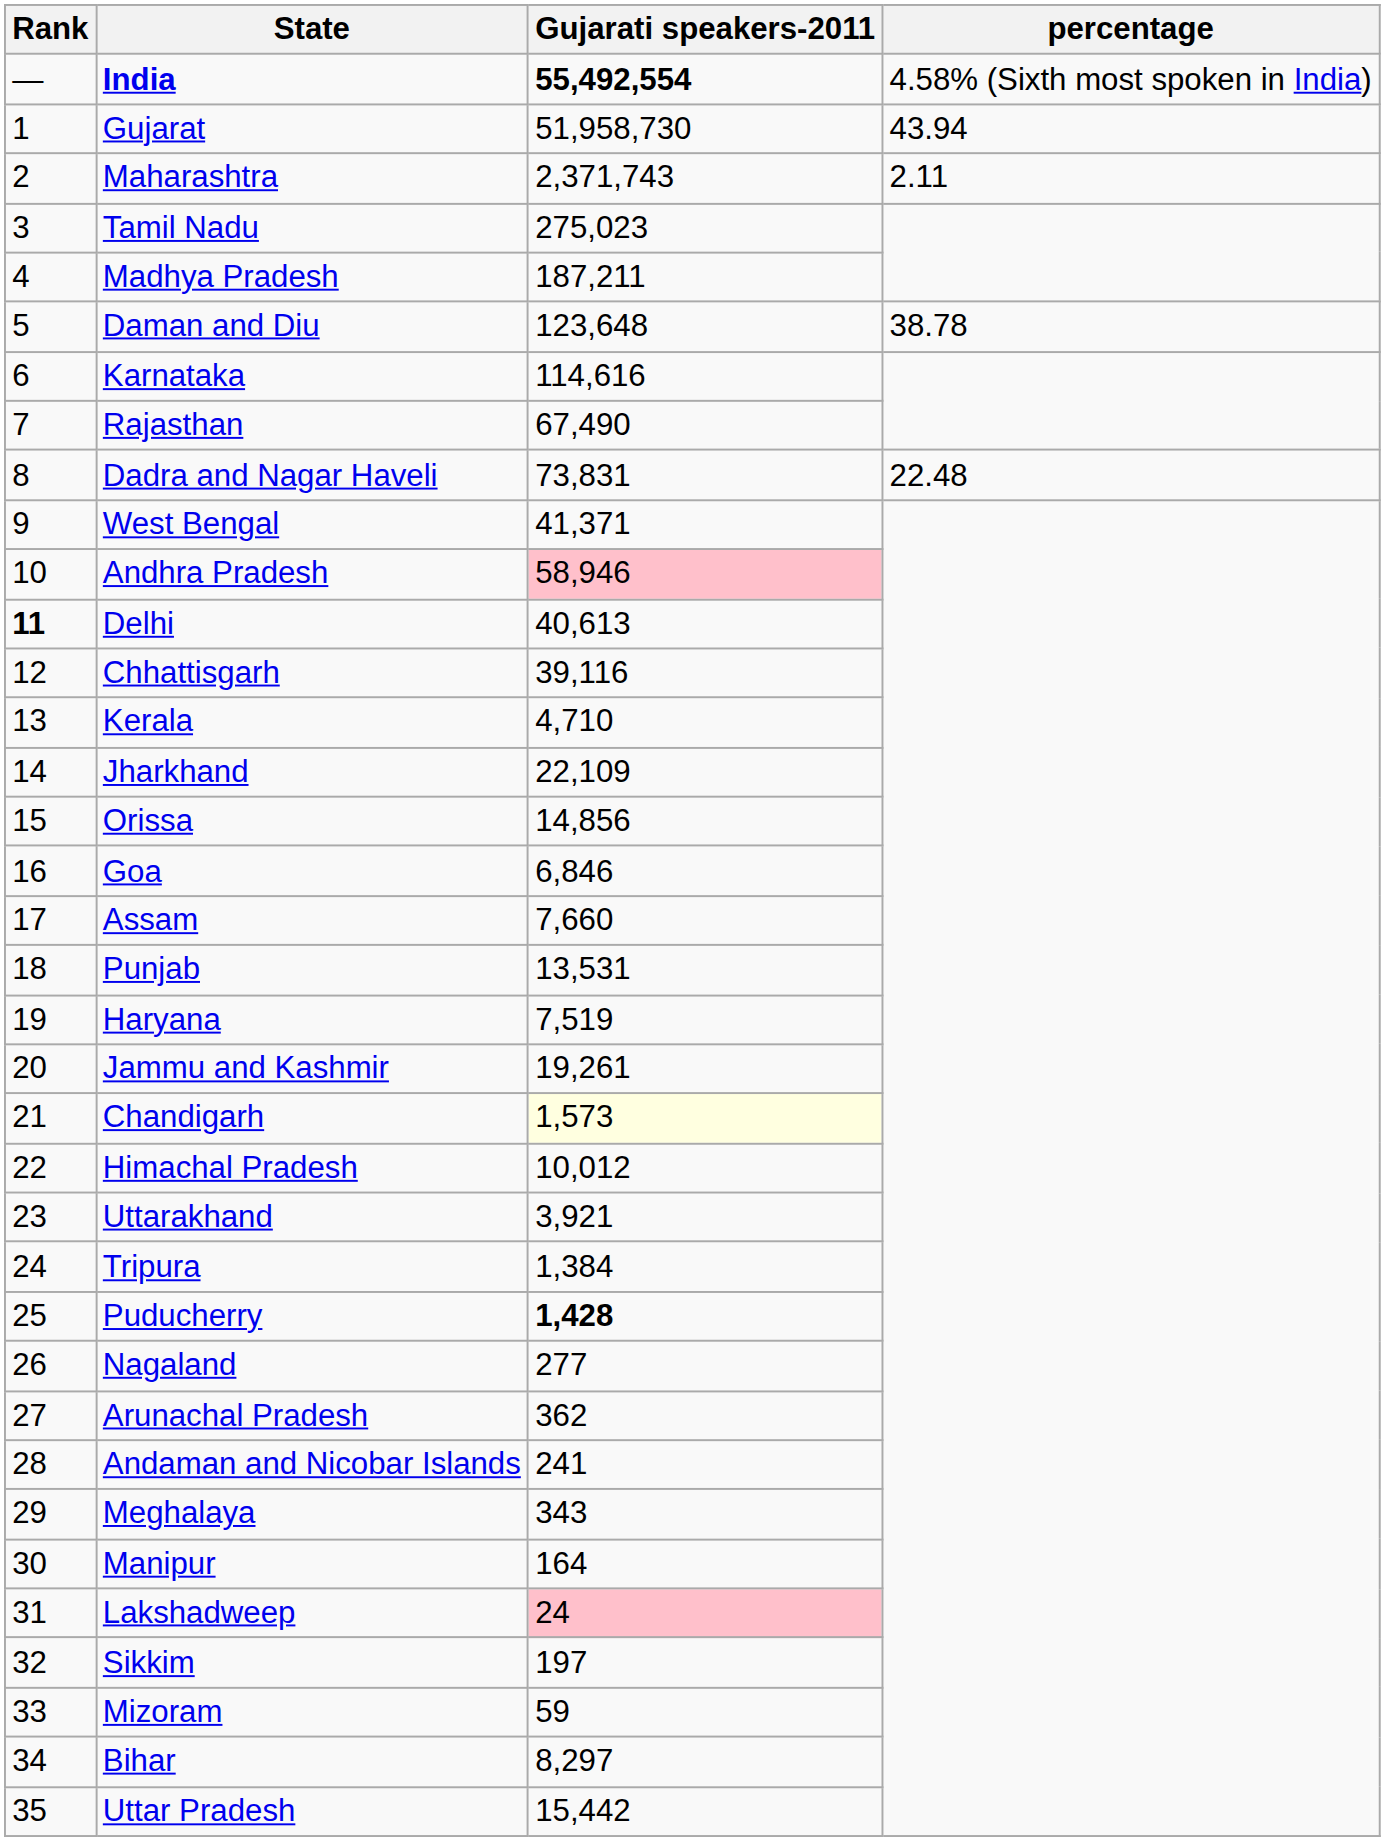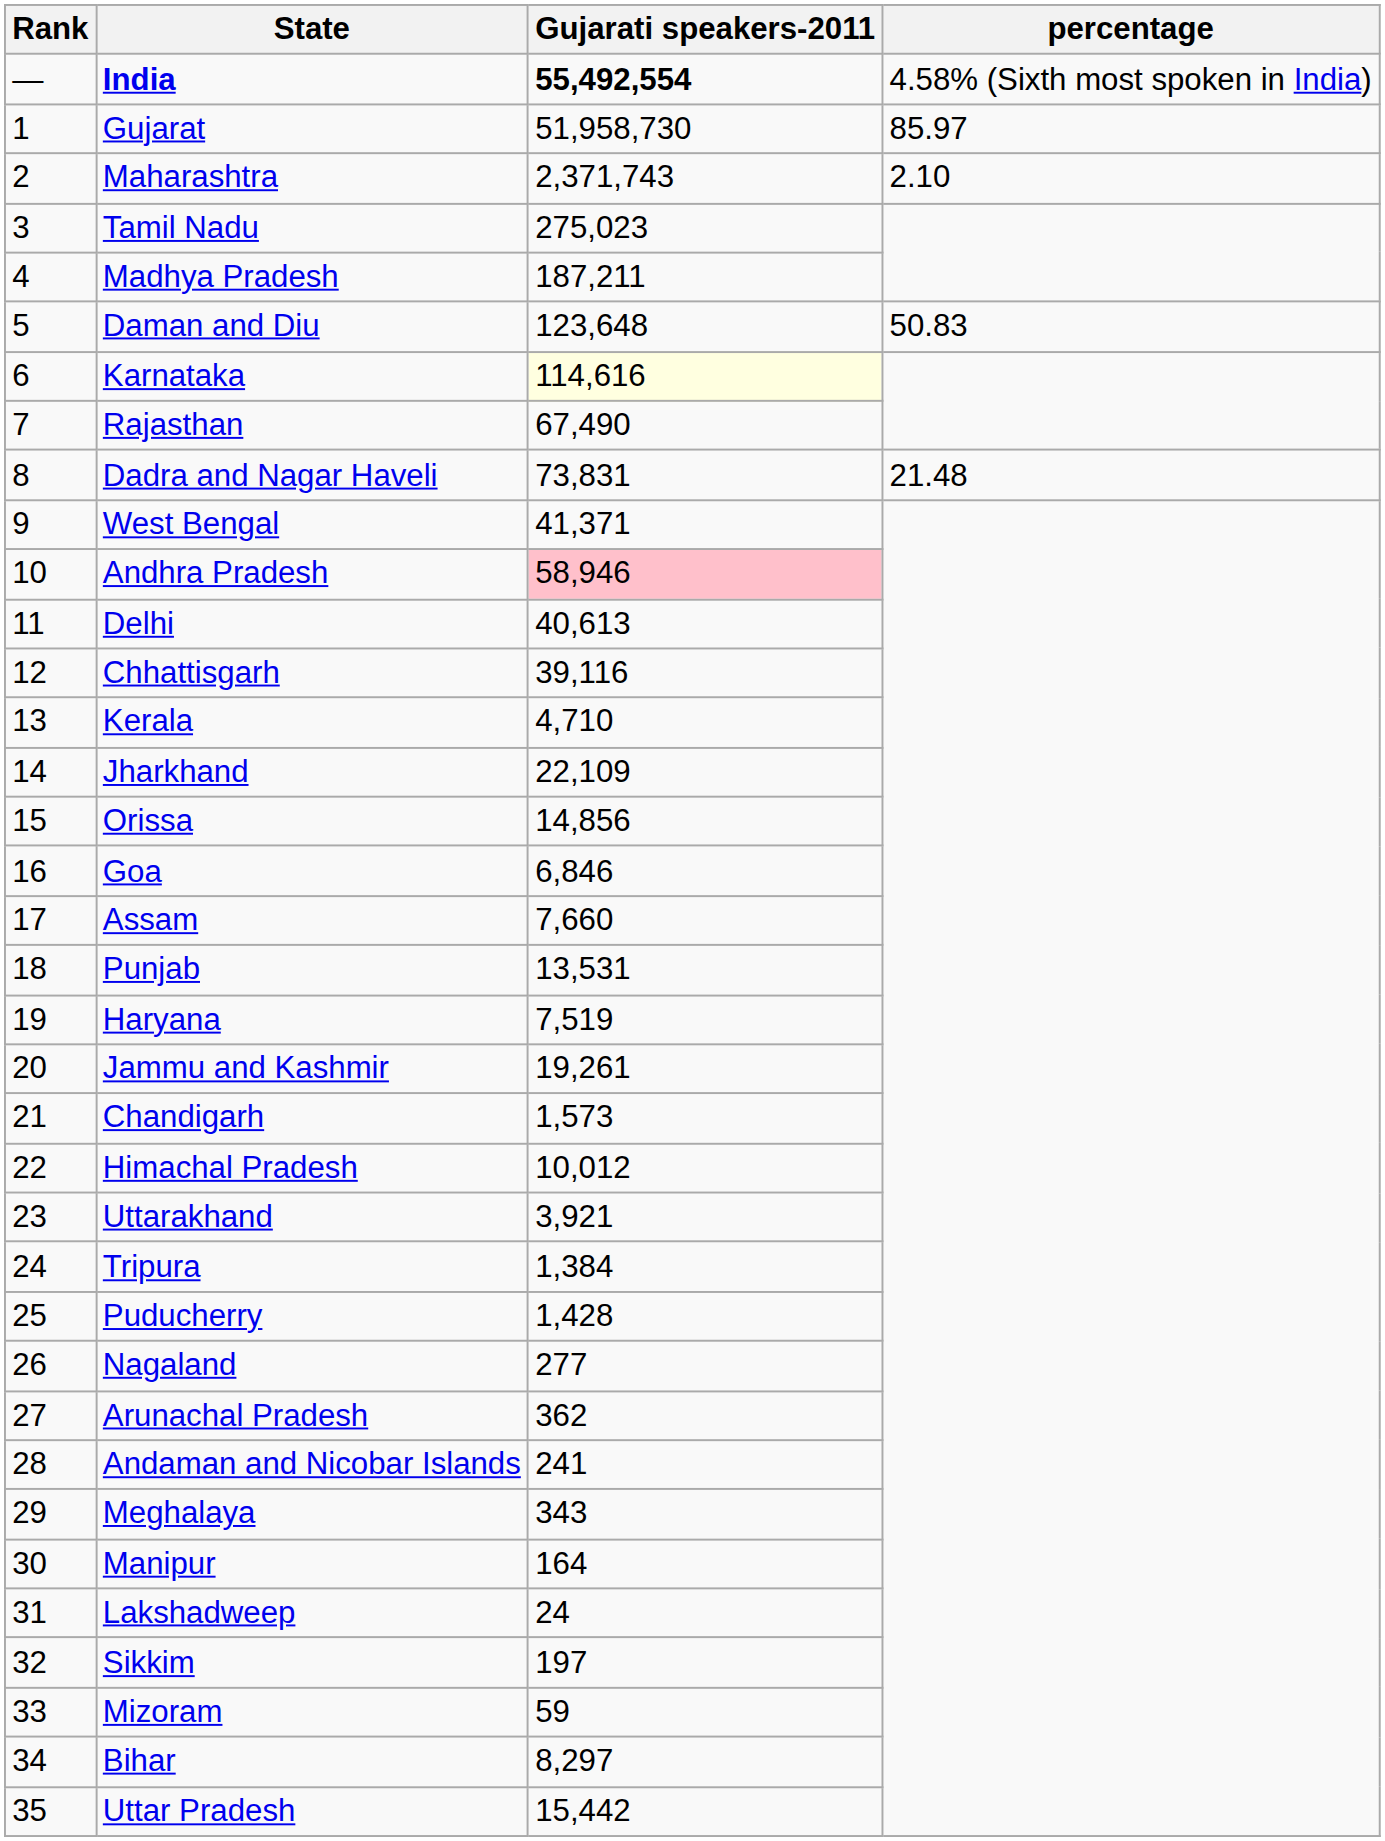Gujarat | percentage: 43.94 -> 85.97
Maharashtra | percentage: 2.11 -> 2.10
Daman and Diu | percentage: 38.78 -> 50.83
Karnataka | Gujarati speakers-2011: no background -> lightyellow background
Dadra and Nagar Haveli | percentage: 22.48 -> 21.48
Delhi | Rank: bold -> normal
Chandigarh | Gujarati speakers-2011: lightyellow background -> no background
Puducherry | Gujarati speakers-2011: bold -> normal
Lakshadweep | Gujarati speakers-2011: pink background -> no background
